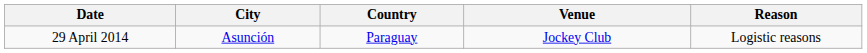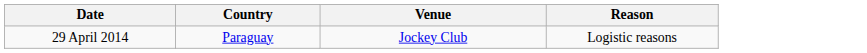- column: City | Asunción
